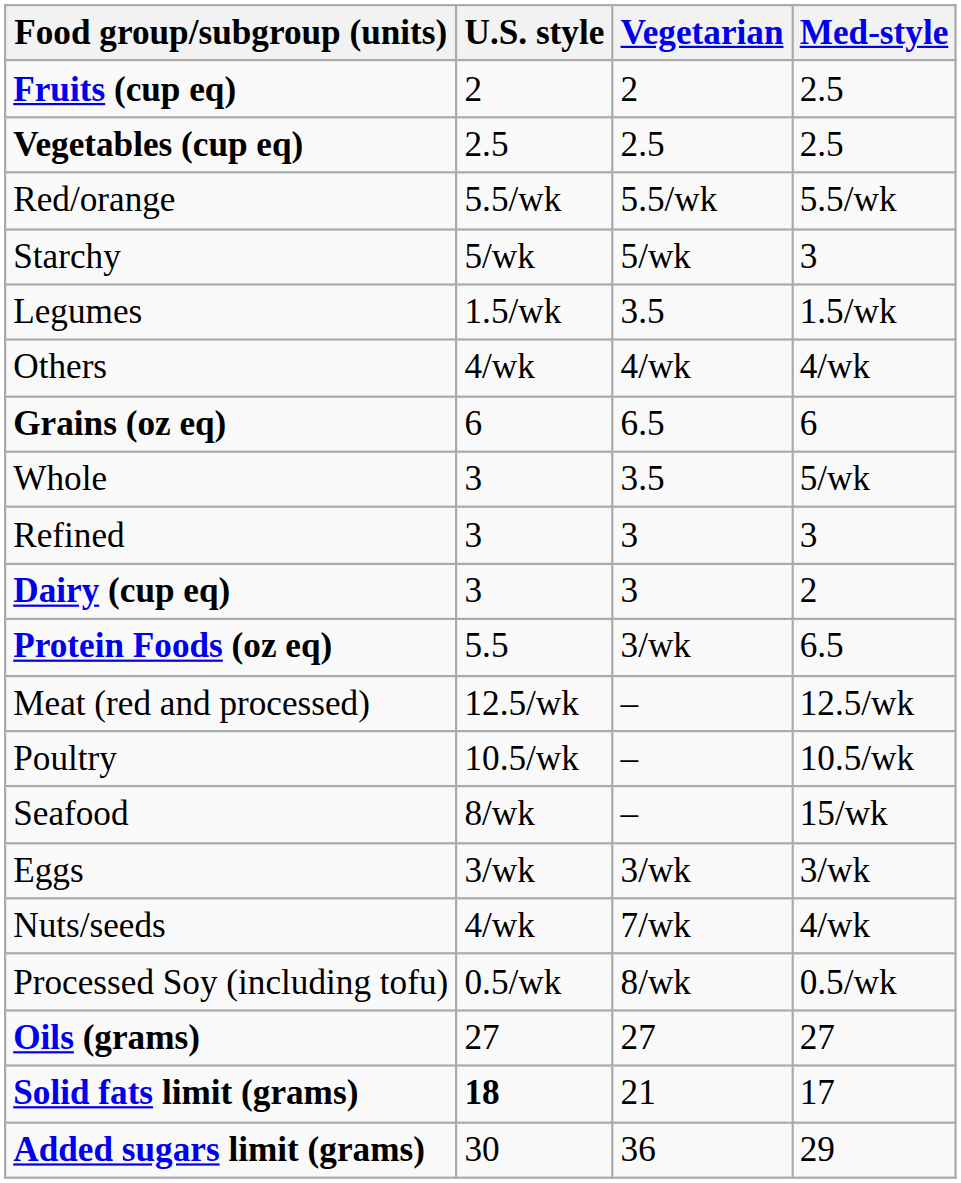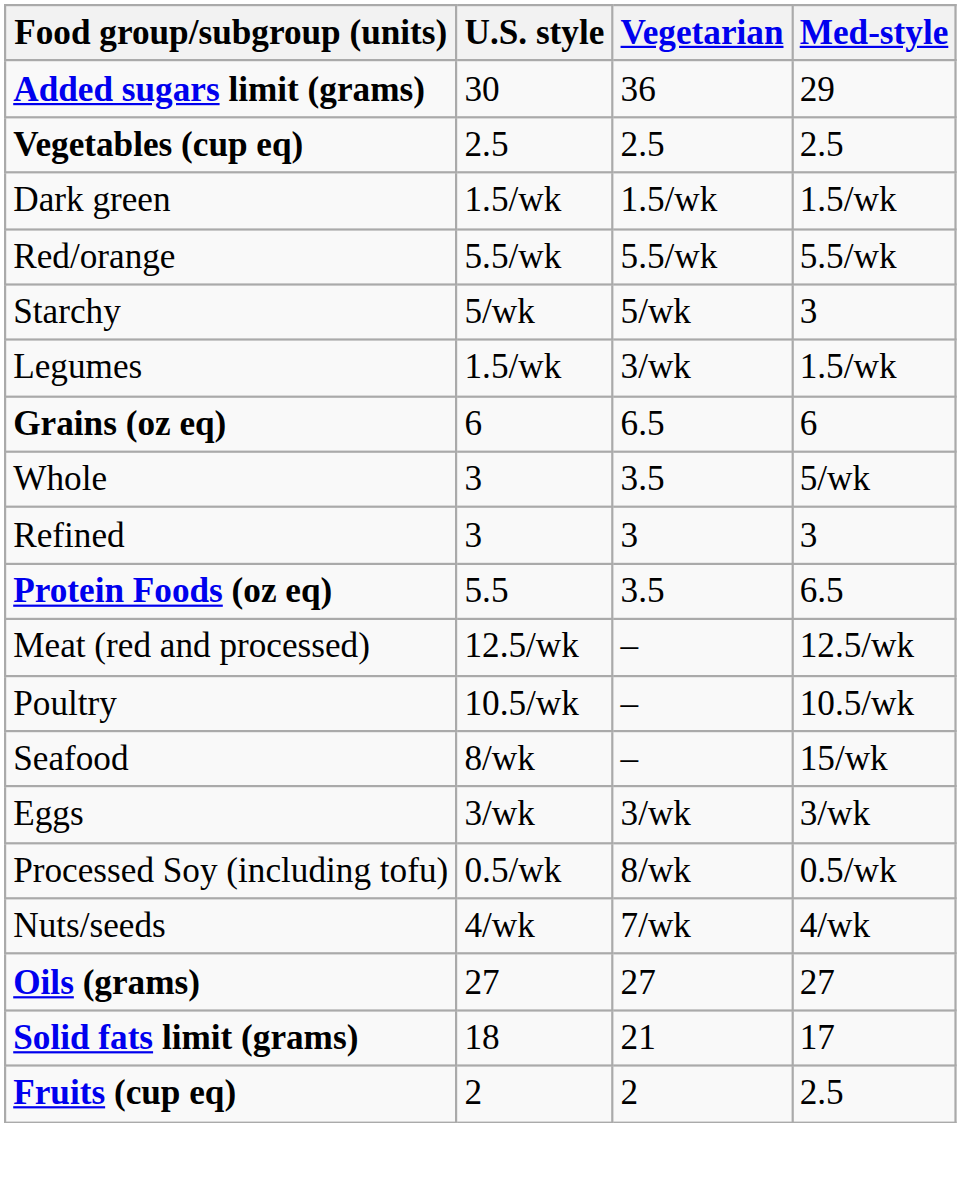rows swapped: Fruits (cup eq) <-> Added sugars limit (grams)
+ row: Dark green | 1.5/wk | 1.5/wk | 1.5/wk
Legumes | Vegetarian: 3.5 -> 3/wk
- row: Others | 4/wk | 4/wk | 4/wk
- row: Dairy (cup eq) | 3 | 3 | 2
Protein Foods (oz eq) | Vegetarian: 3/wk -> 3.5
rows swapped: Nuts/seeds <-> Processed Soy (including tofu)
Solid fats limit (grams) | U.S. style: bold -> normal
